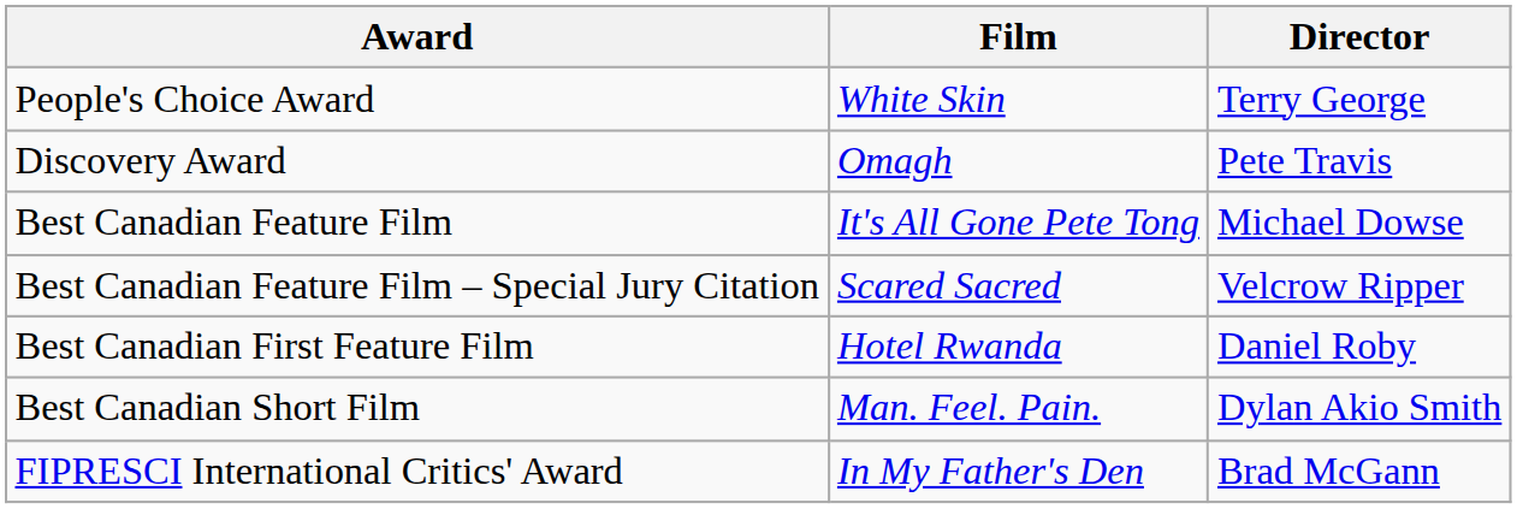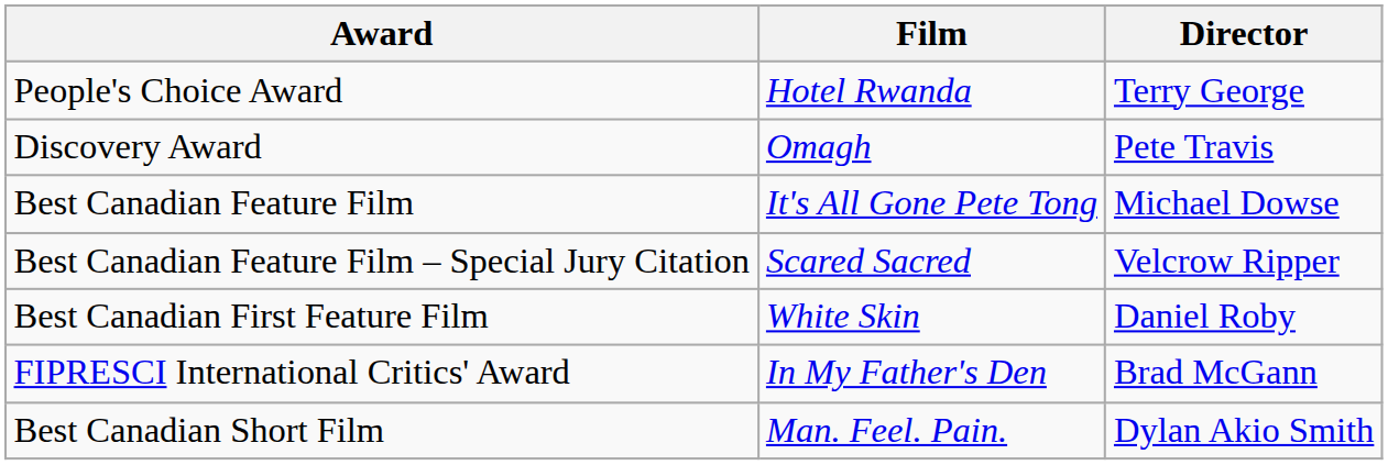People's Choice Award | Film: White Skin -> Hotel Rwanda
Best Canadian First Feature Film | Film: Hotel Rwanda -> White Skin
rows swapped: Best Canadian Short Film <-> FIPRESCI International Critics' Award
